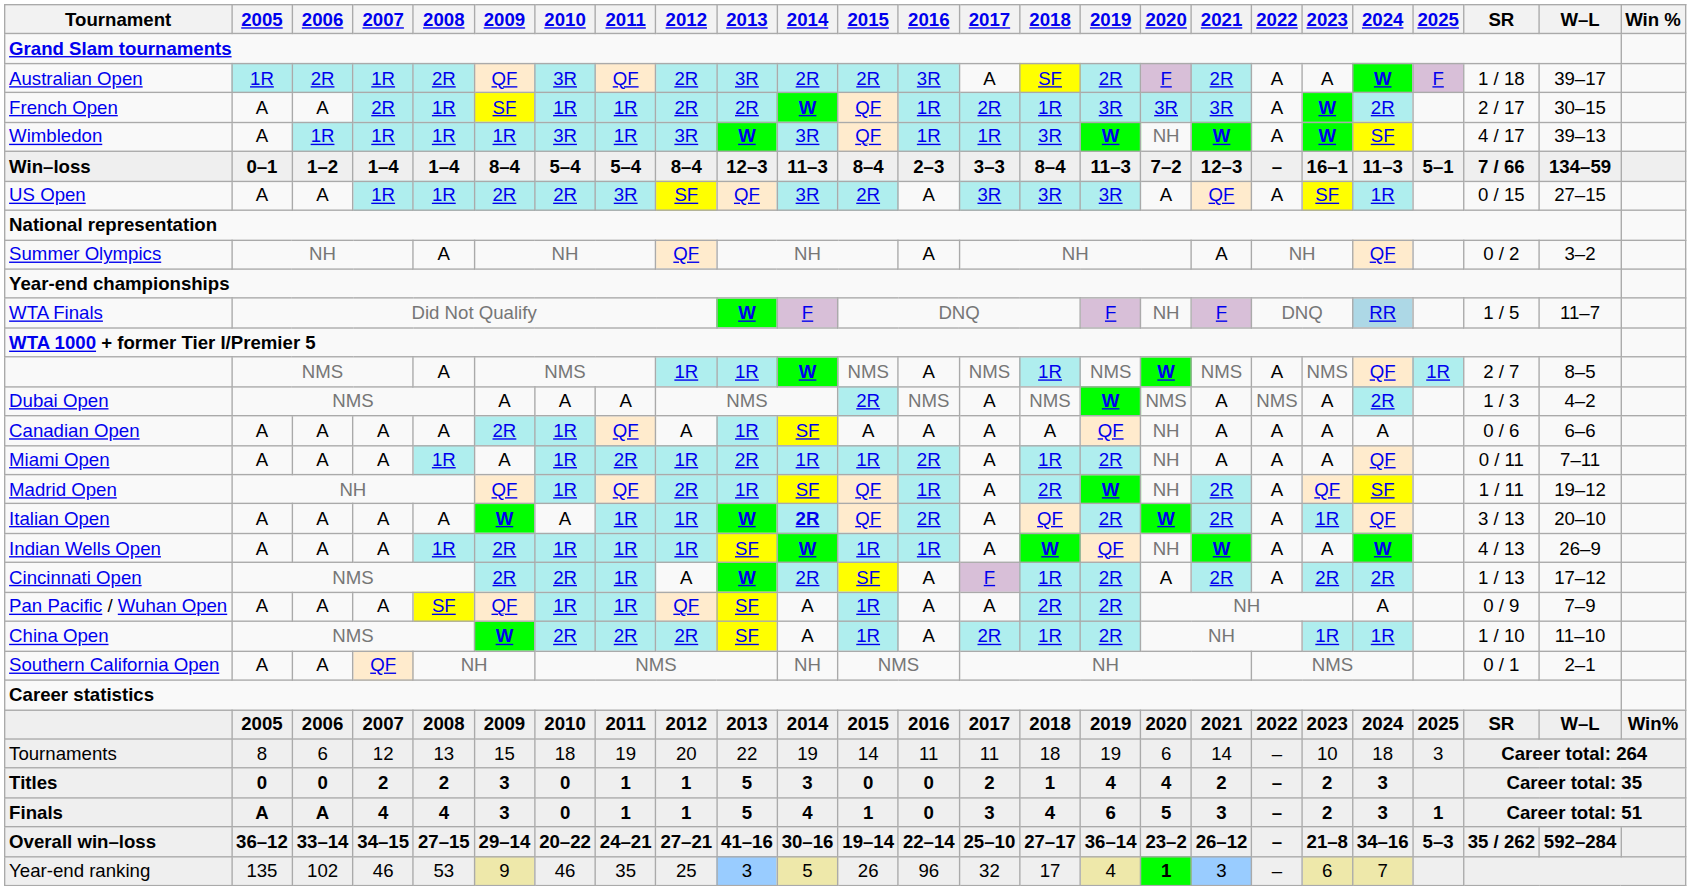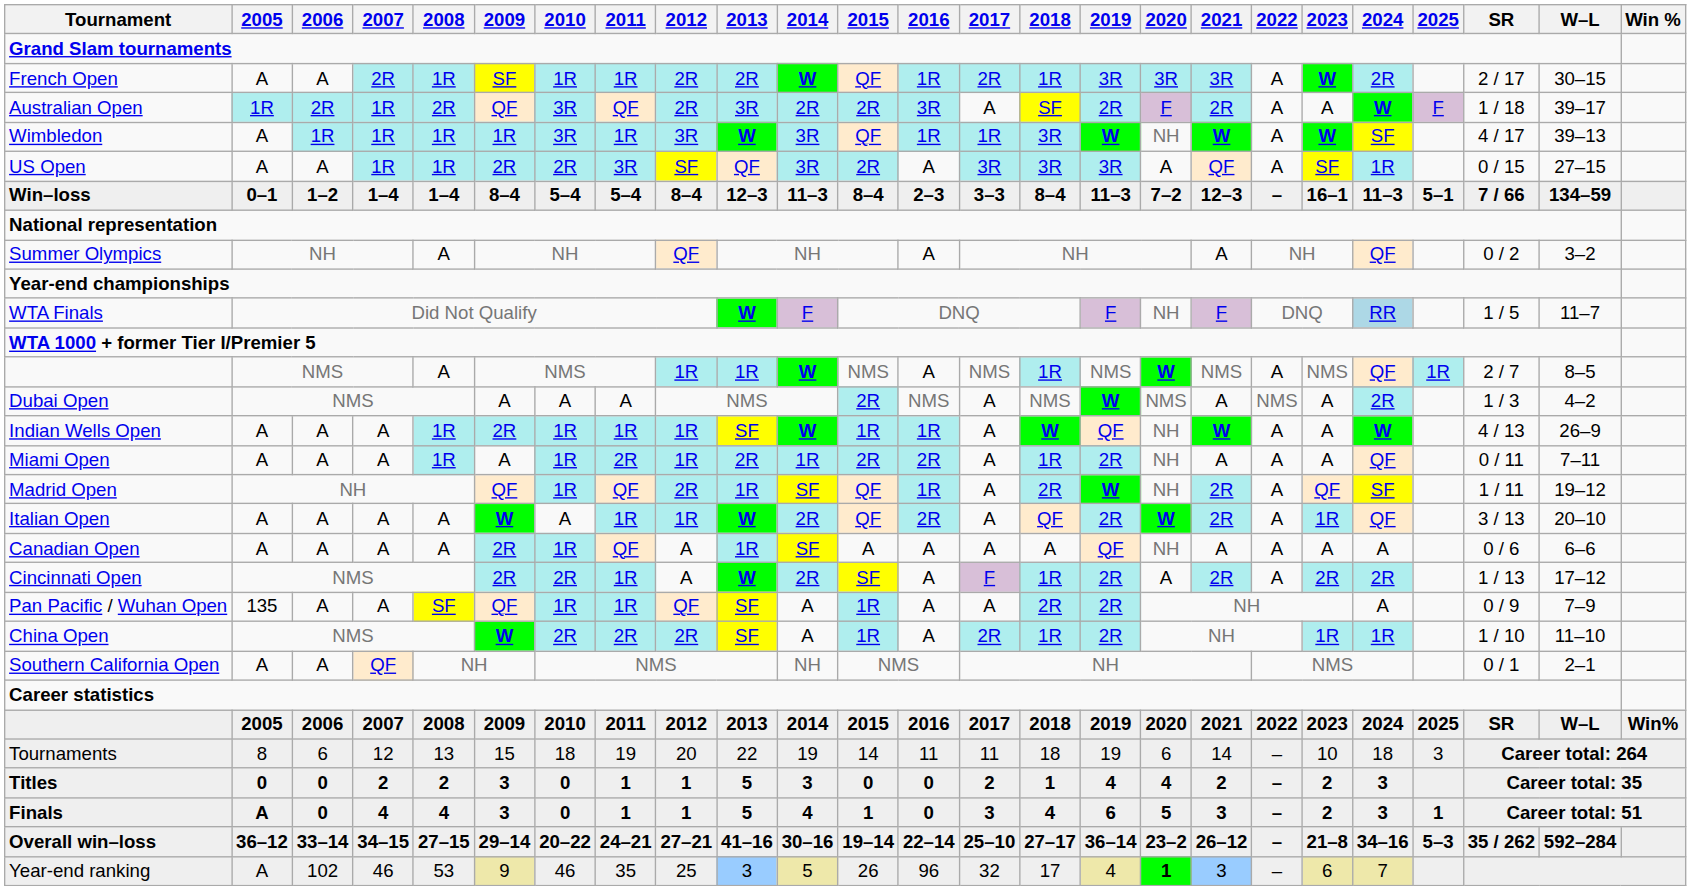rows swapped: Australian Open <-> French Open
rows swapped: US Open <-> Win–loss
rows swapped: Indian Wells Open <-> Canadian Open
Miami Open | 2015: 1R -> 2R
Italian Open | 2014: bold -> normal
Pan Pacific / Wuhan Open | 2005: A -> 135
Finals | 2006: A -> 0
Year-end ranking | 2005: 135 -> A
